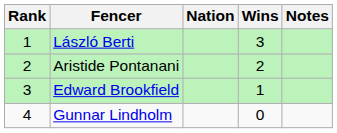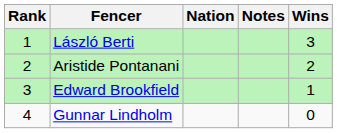columns swapped: Wins <-> Notes
